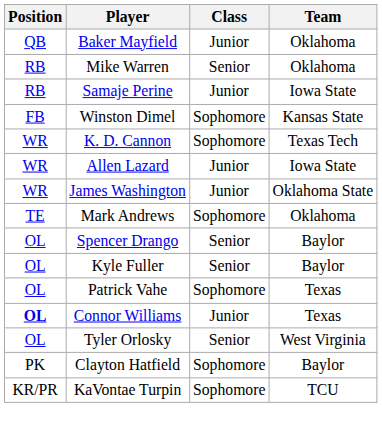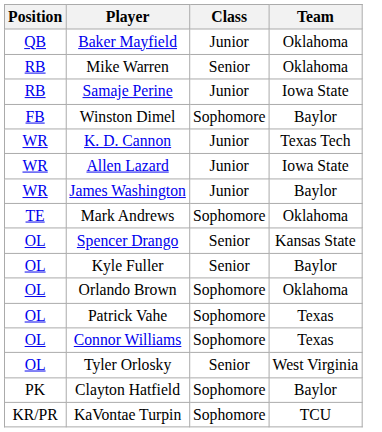Winston Dimel | Team: Kansas State -> Baylor
K. D. Cannon | Class: Sophomore -> Junior
James Washington | Team: Oklahoma State -> Baylor
Spencer Drango | Team: Baylor -> Kansas State
+ row: OL | Orlando Brown | Sophomore | Oklahoma
Connor Williams | Position: bold -> normal
Connor Williams | Class: Junior -> Sophomore
